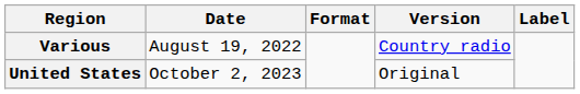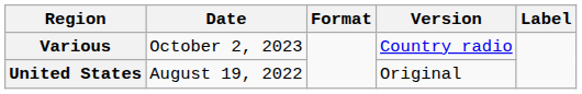Various | Date: August 19, 2022 -> October 2, 2023
United States | Date: October 2, 2023 -> August 19, 2022
